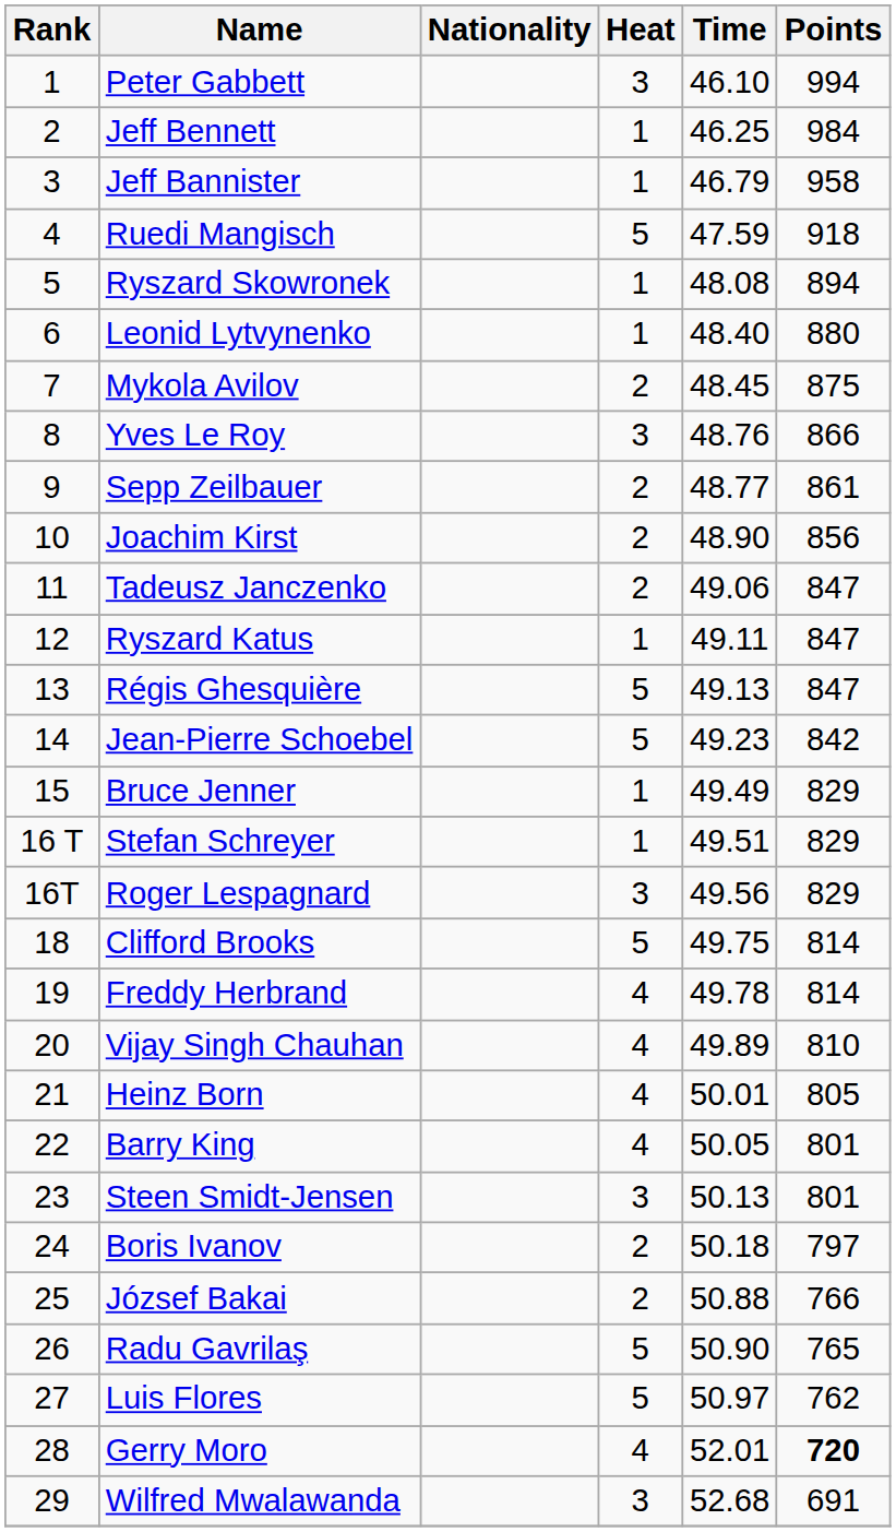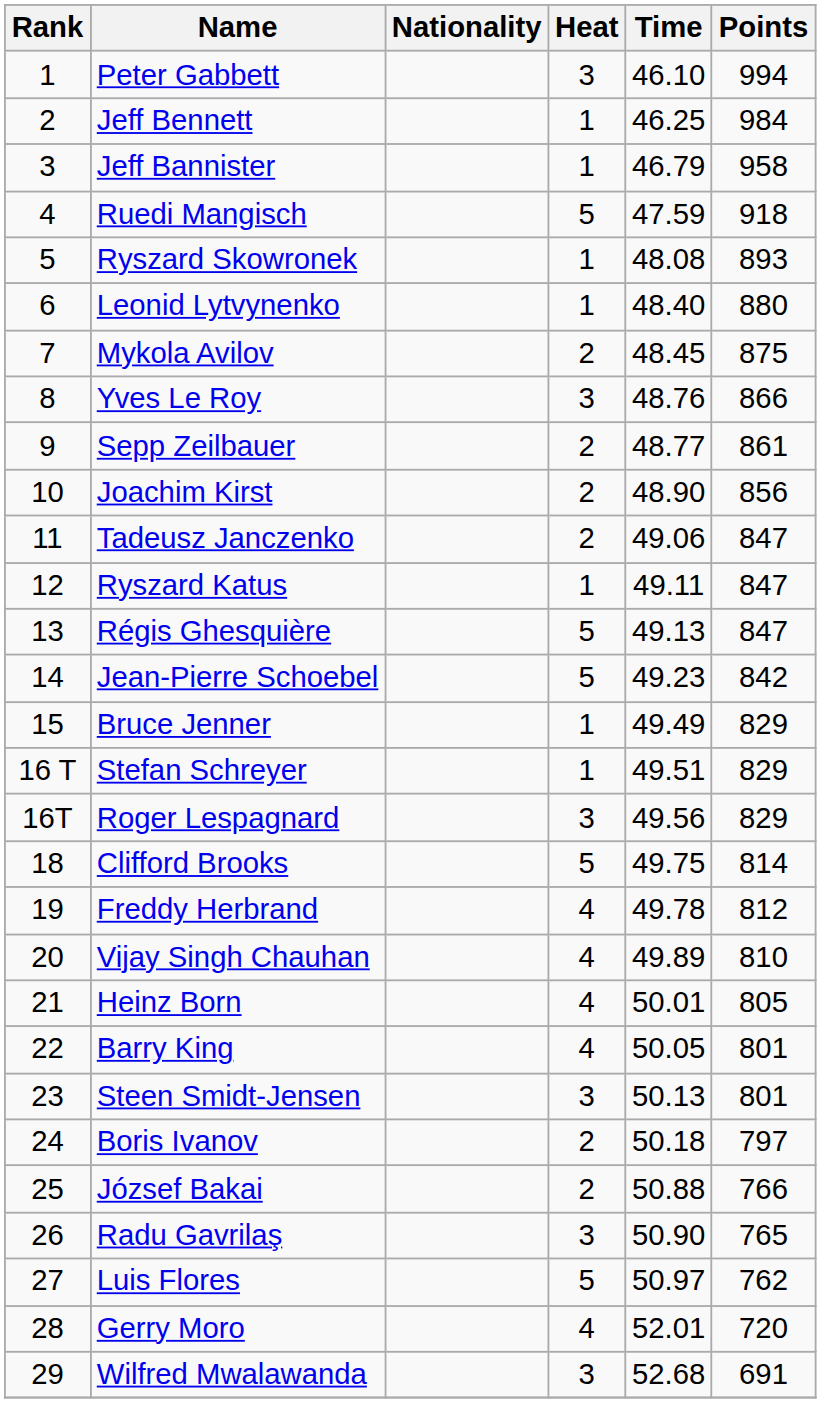Ryszard Skowronek | Points: 894 -> 893
Freddy Herbrand | Points: 814 -> 812
Radu Gavrilaş | Heat: 5 -> 3
Gerry Moro | Points: bold -> normal
